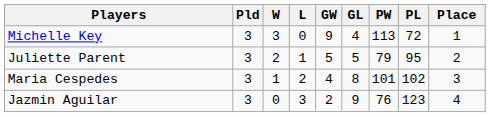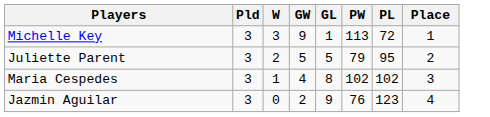- column: L | 0 | 1 | 2 | 3
Michelle Key | GL: 4 -> 1
Maria Cespedes | PW: 101 -> 102
